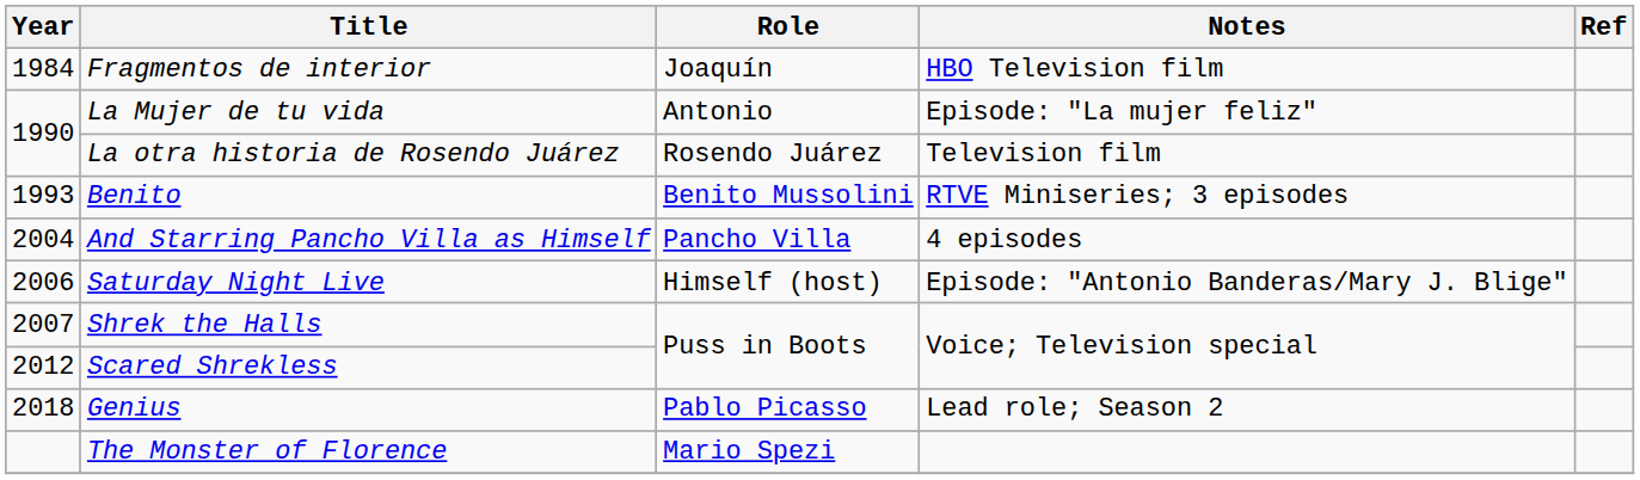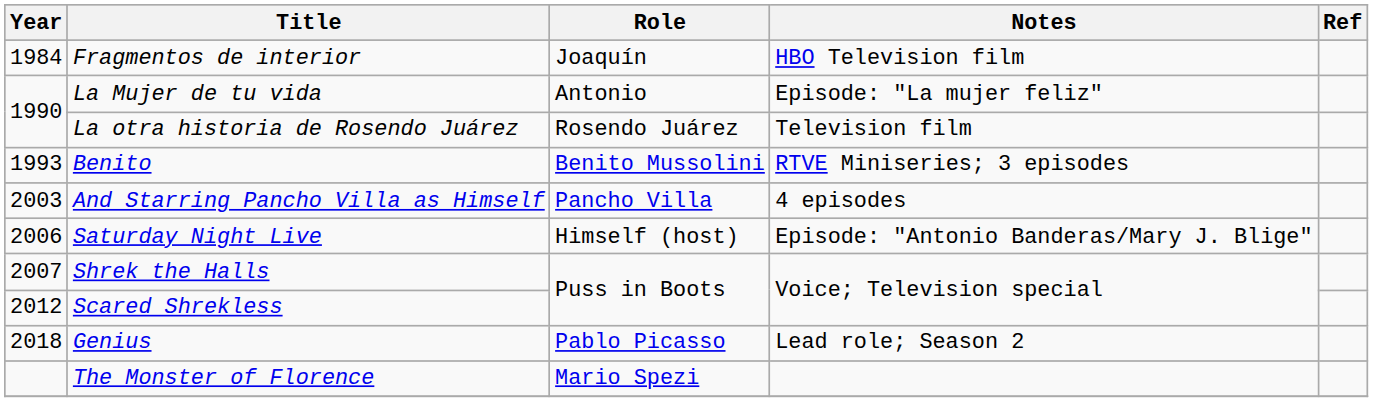And Starring Pancho Villa as Himself | Year: 2004 -> 2003
